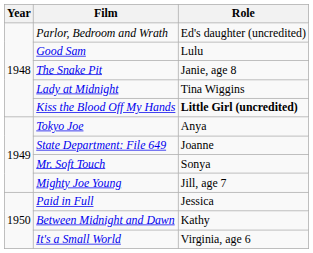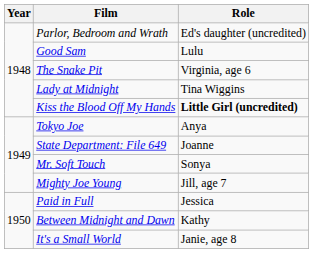The Snake Pit | Role: Janie, age 8 -> Virginia, age 6
It's a Small World | Role: Virginia, age 6 -> Janie, age 8
